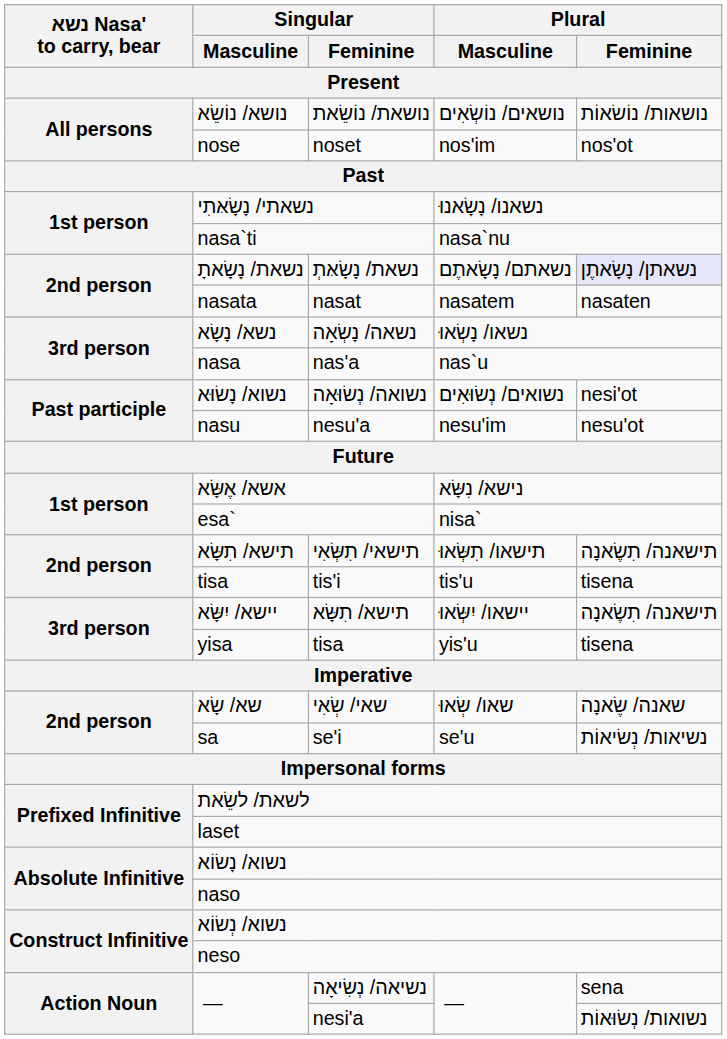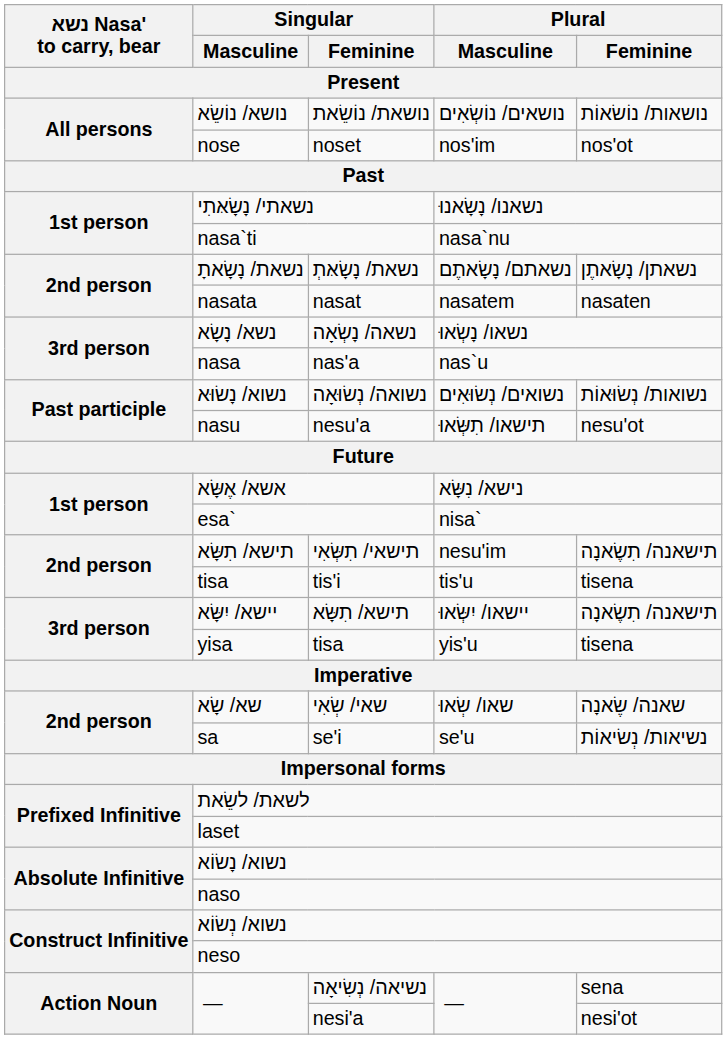נשאת/ נָשָׂאּתְ | Plural / Feminine: lavender background -> no background
נשואה/ נְשׂוּאָה | Plural / Feminine: nesi'ot -> נשואות/ נְשׂוּאוֹת
nesu'a | Plural / Masculine: nesu'im -> תישאו/ תִשְּׂאוּ
תישאי/ תִשְּׂאִי | Plural / Masculine: תישאו/ תִשְּׂאוּ -> nesu'im
nesi'a | Plural / Feminine: נשואות/ נְשׂוּאוֹת -> nesi'ot
